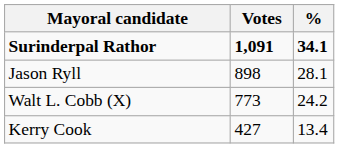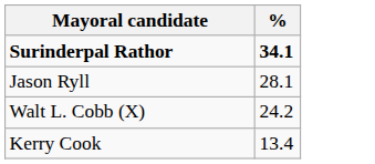- column: Votes | 1,091 | 898 | 773 | 427
